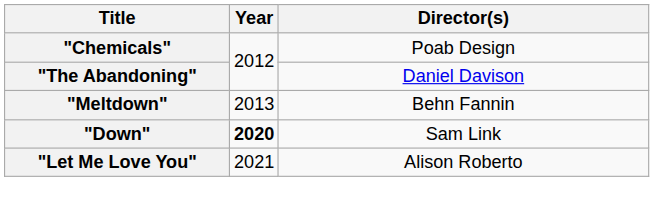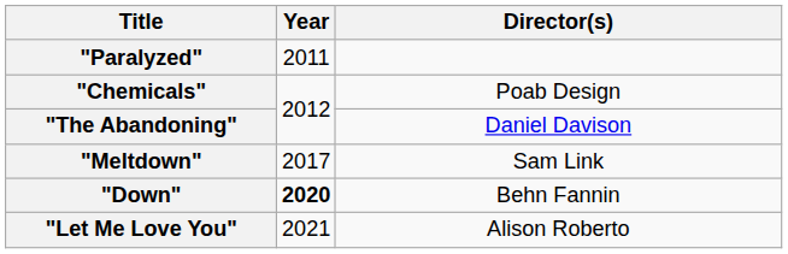+ row: "Paralyzed" | 2011
"Meltdown" | Year: 2013 -> 2017
"Meltdown" | Director(s): Behn Fannin -> Sam Link
"Down" | Director(s): Sam Link -> Behn Fannin
